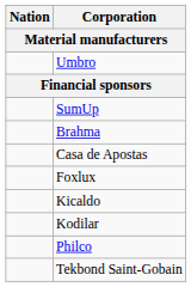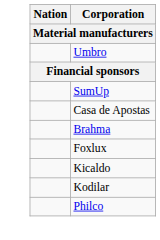rows swapped: Brahma <-> Casa de Apostas
- row: Tekbond Saint-Gobain
